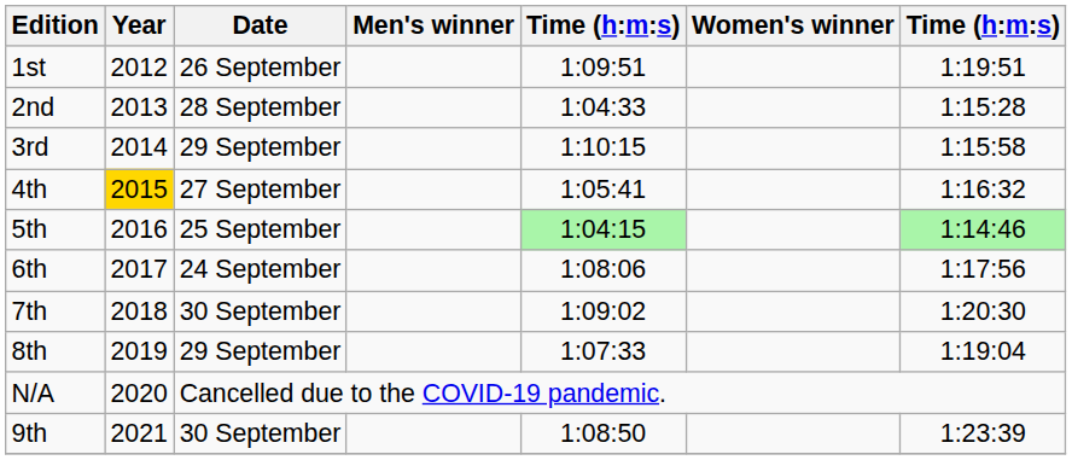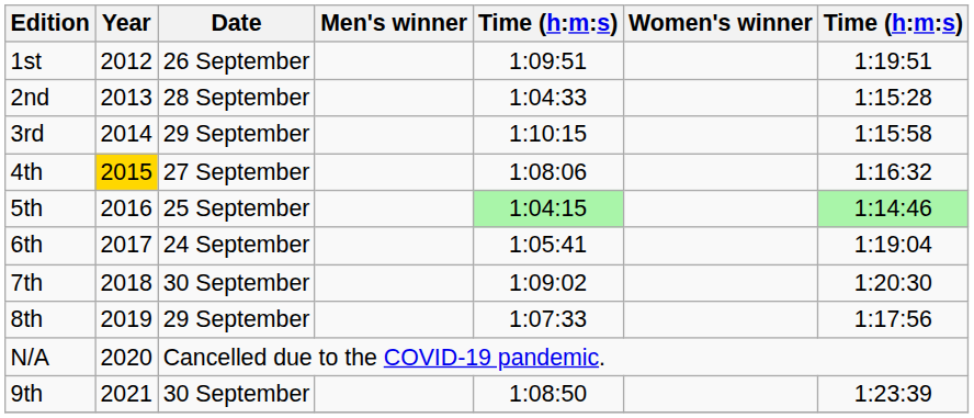4th | column 5: 1:05:41 -> 1:08:06
6th | column 5: 1:08:06 -> 1:05:41
6th | column 7: 1:17:56 -> 1:19:04
8th | column 7: 1:19:04 -> 1:17:56
